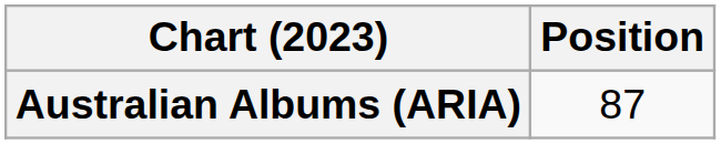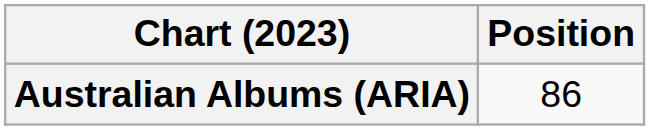Australian Albums (ARIA) | Position: 87 -> 86
